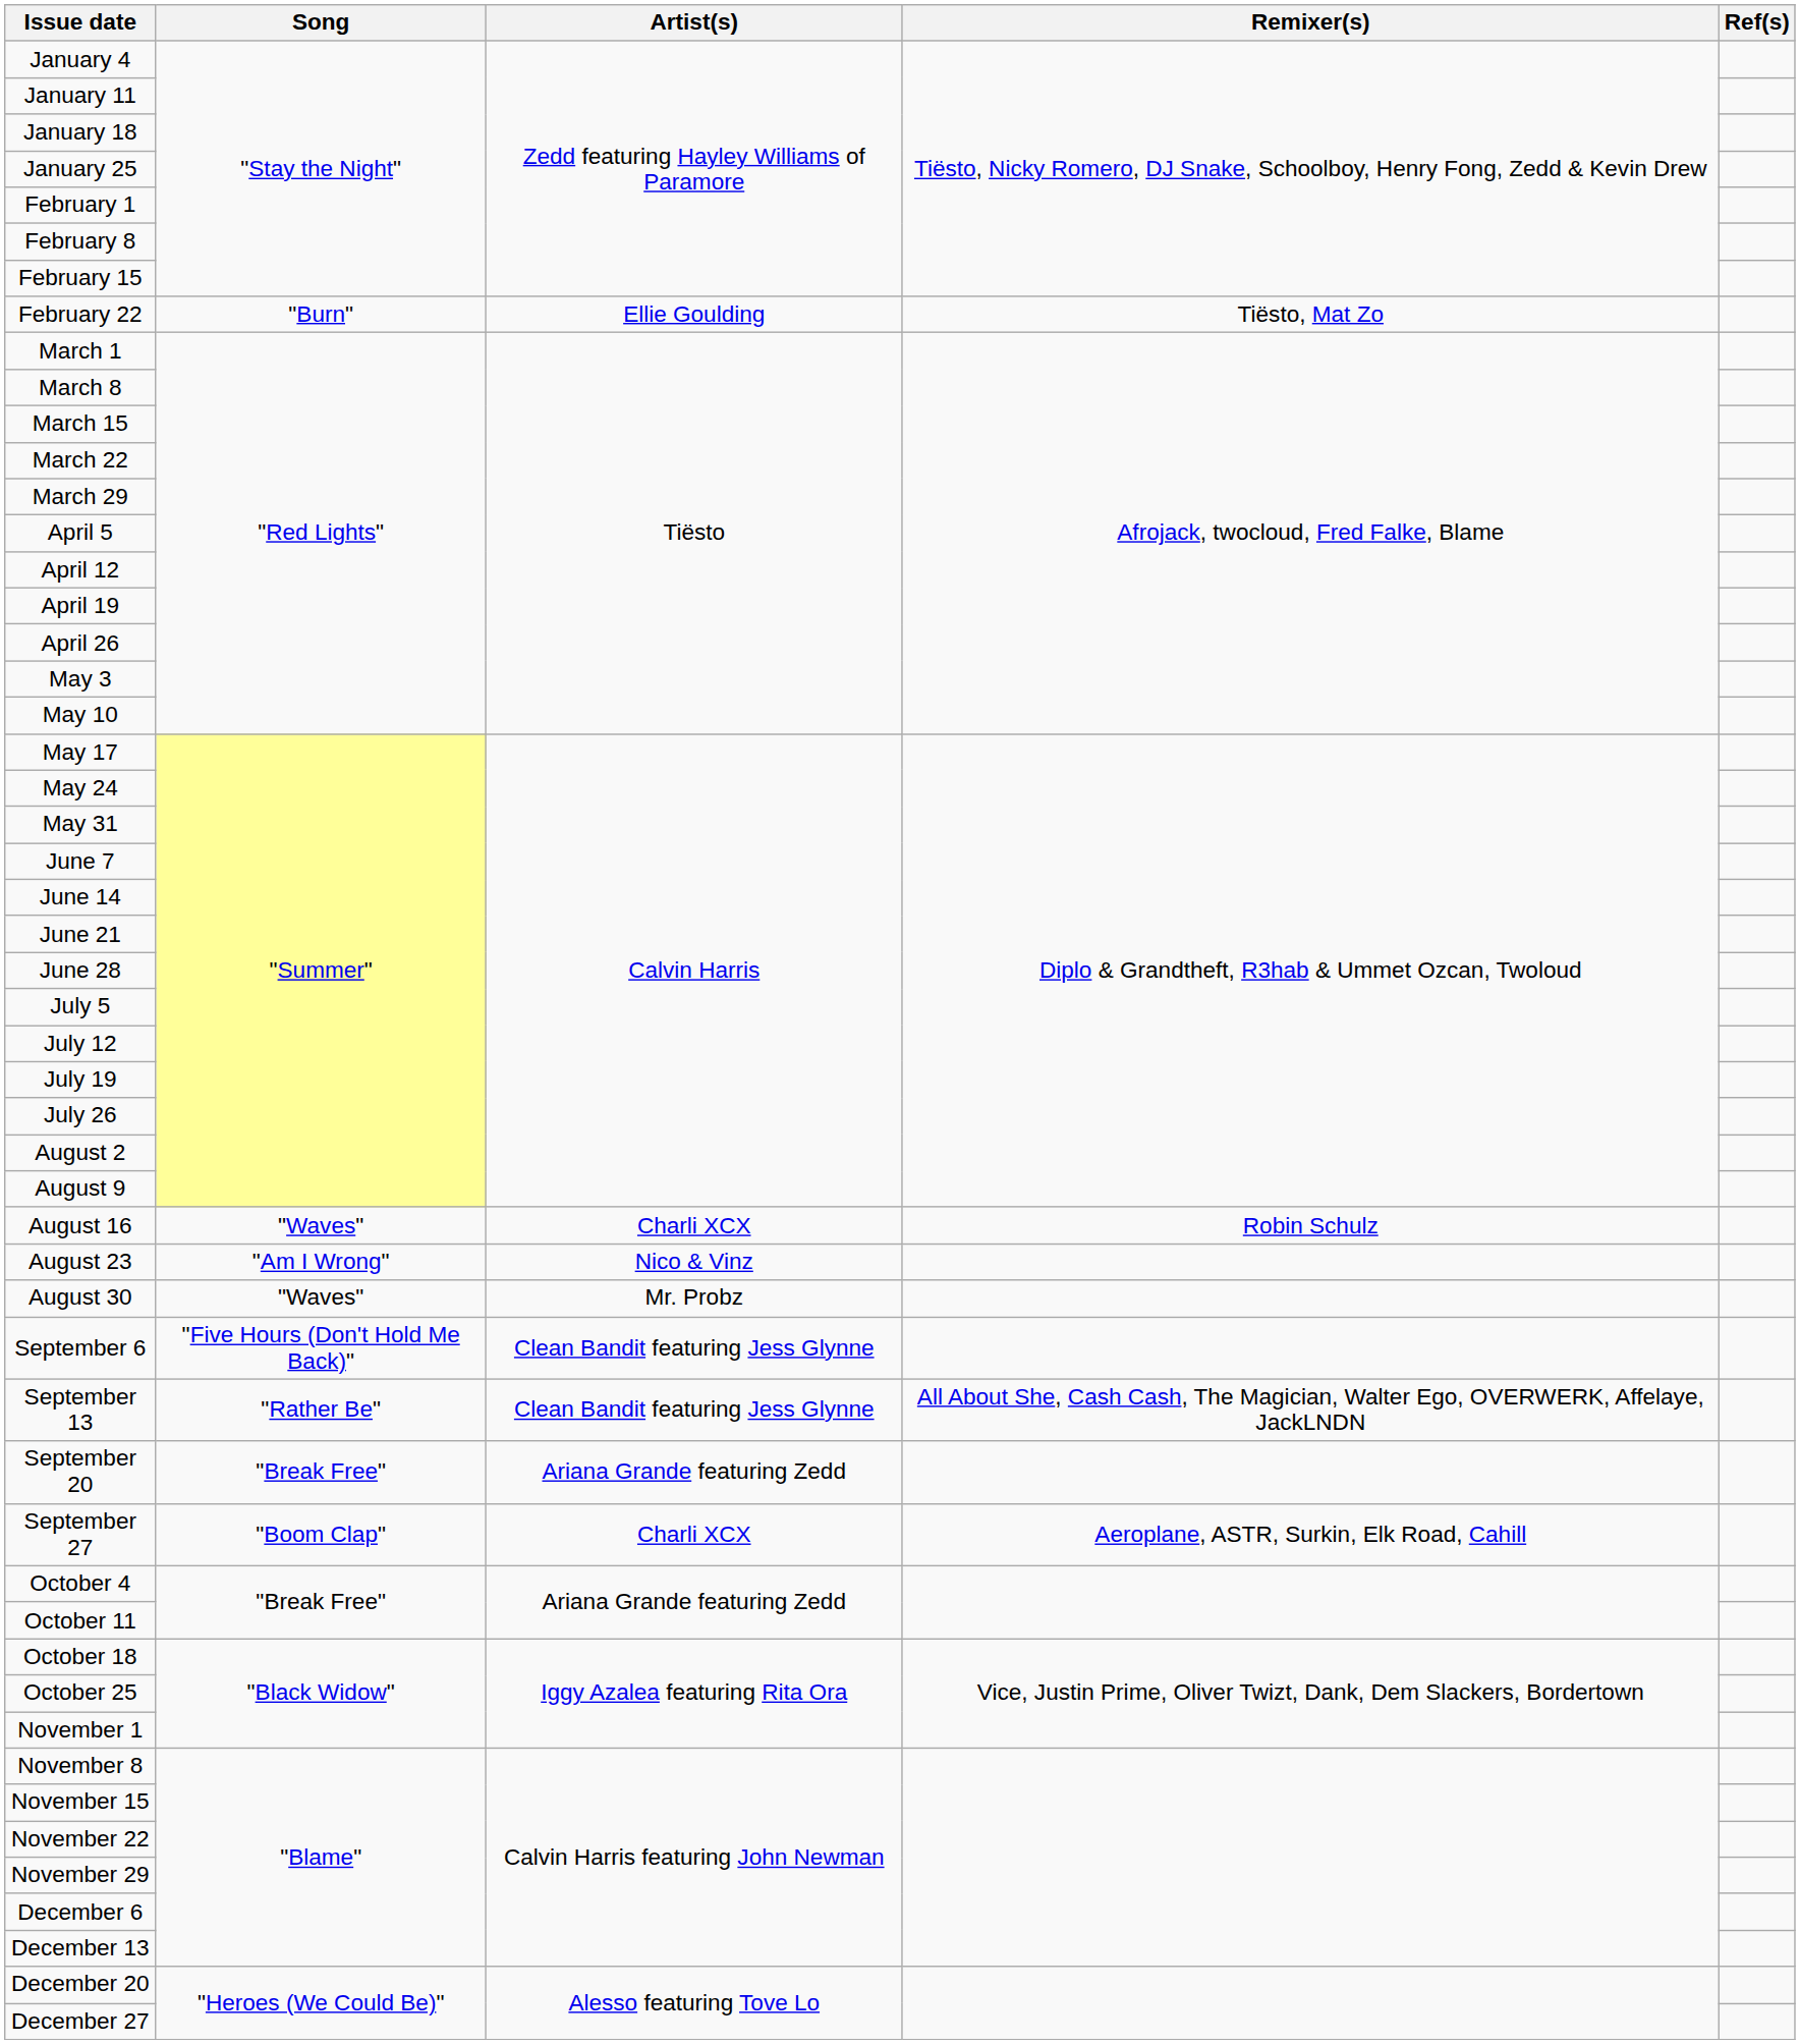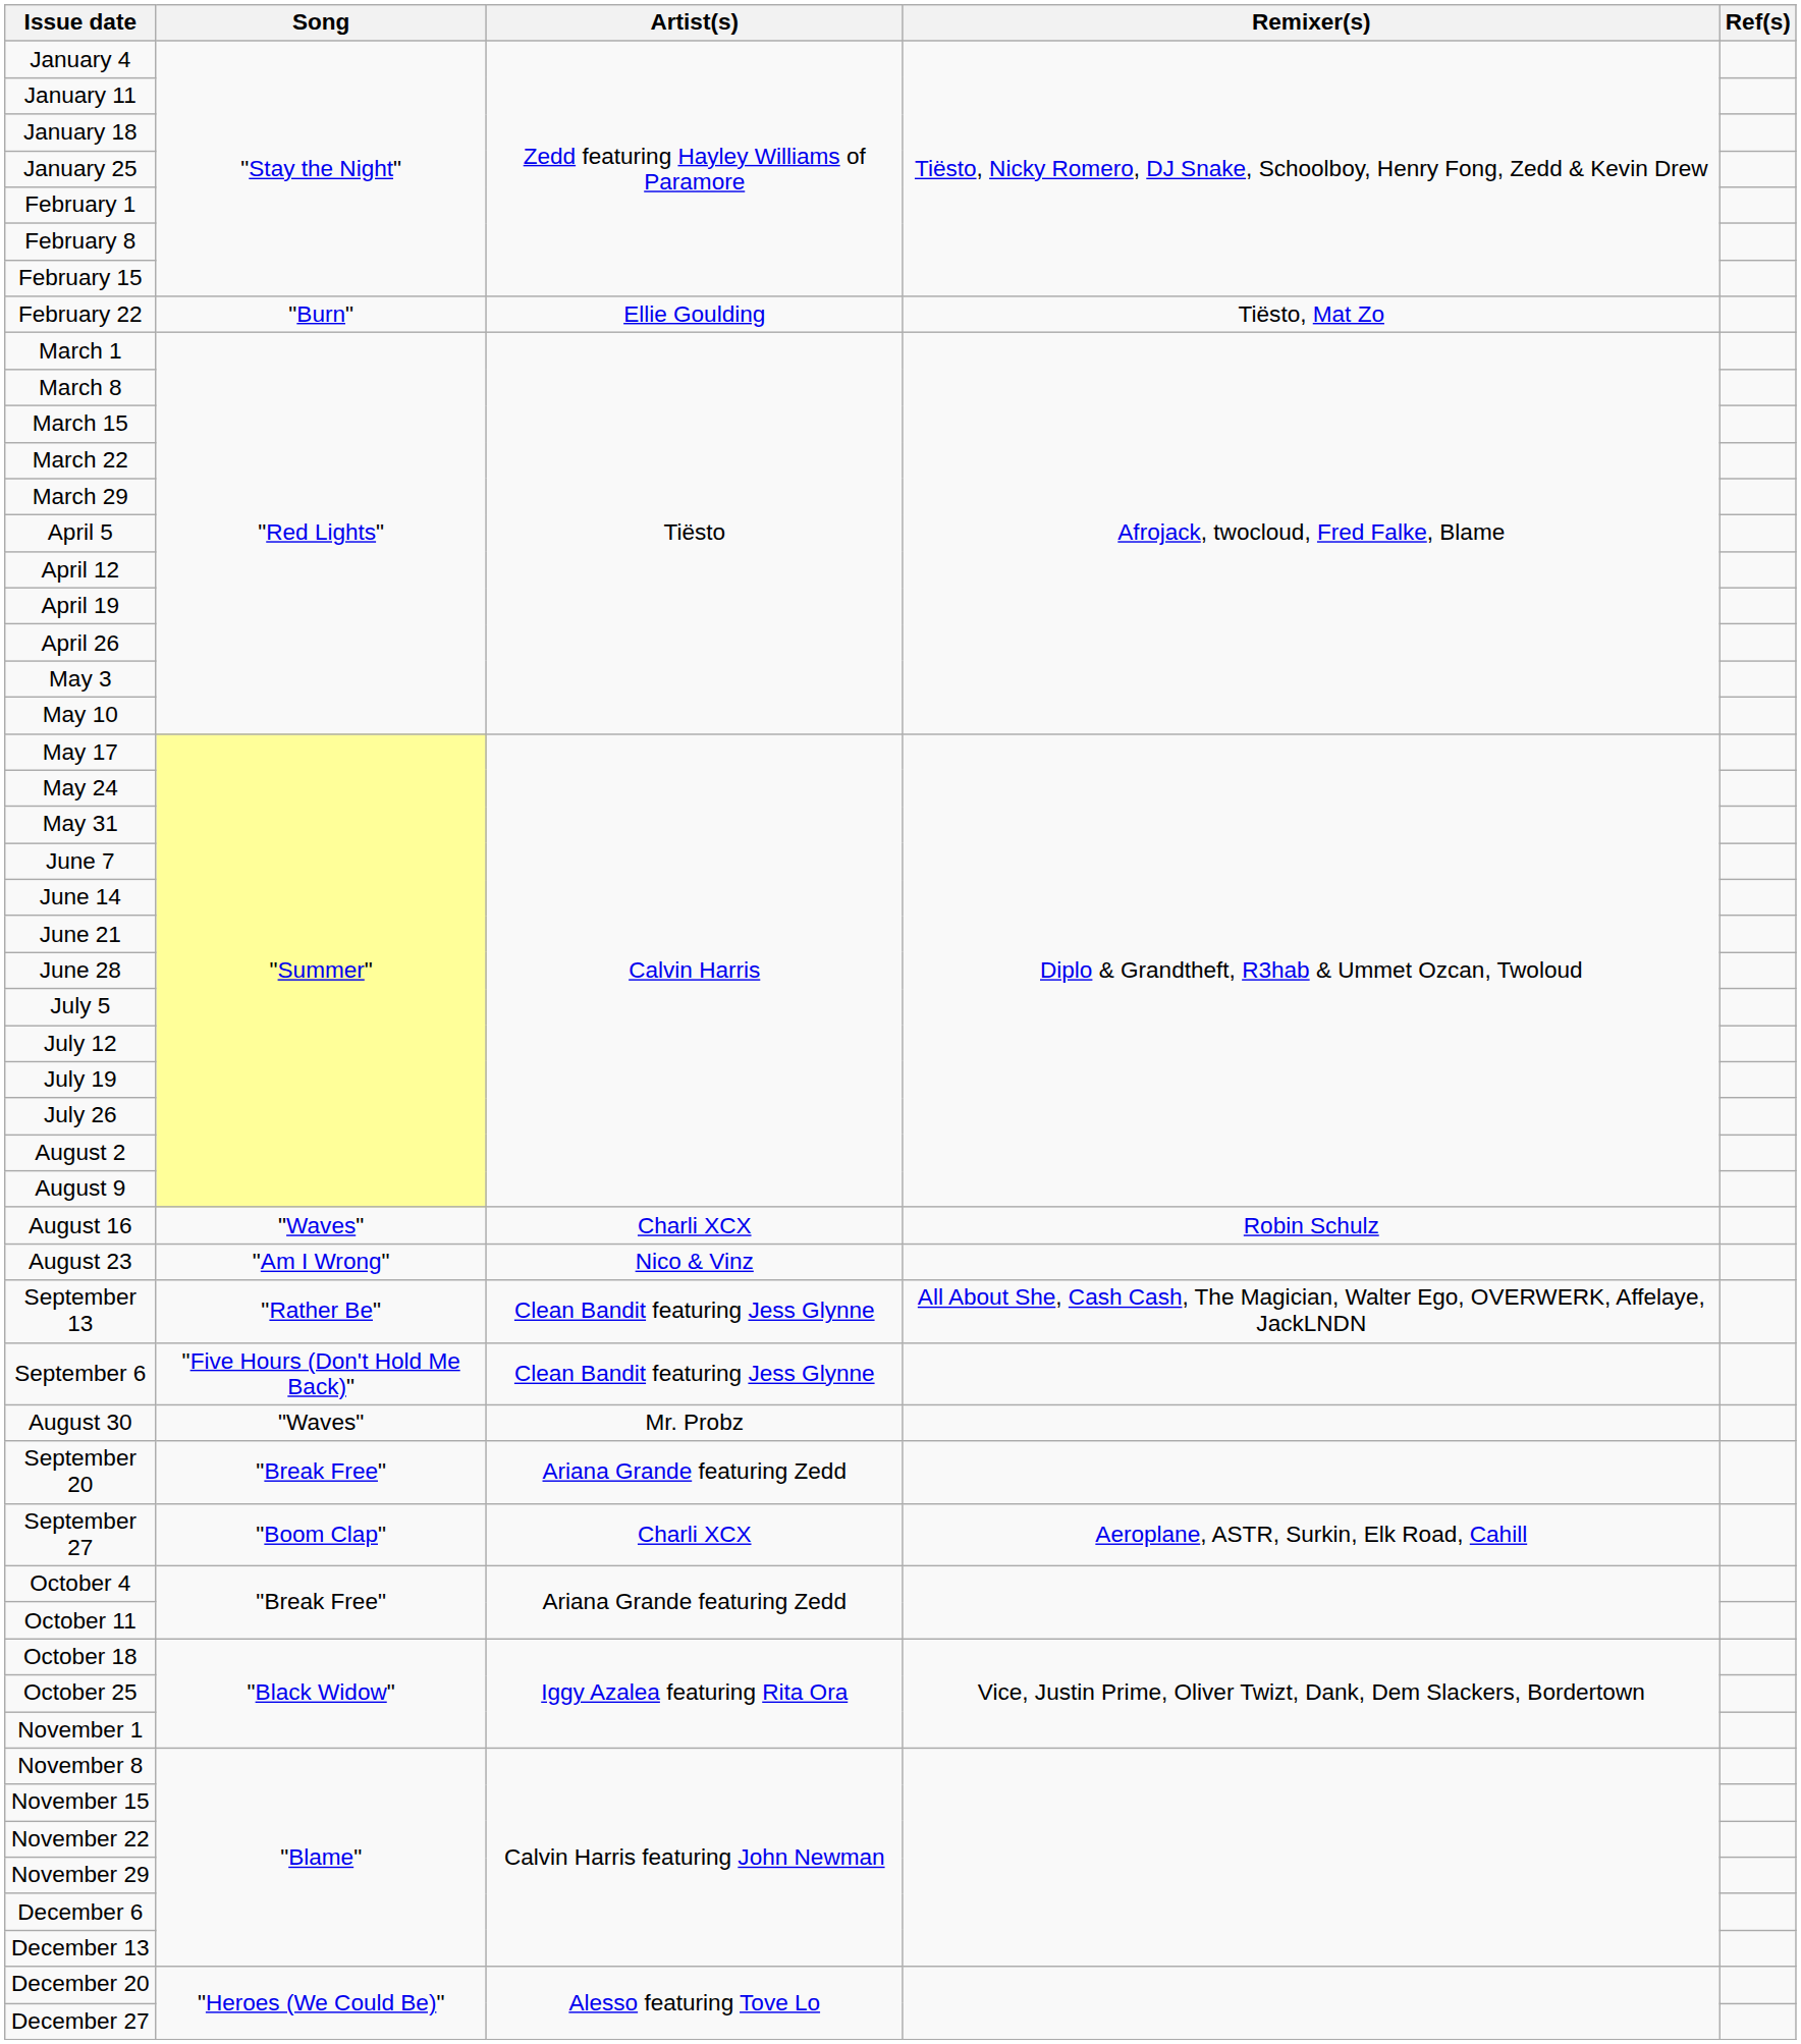rows swapped: August 30 <-> September 13
